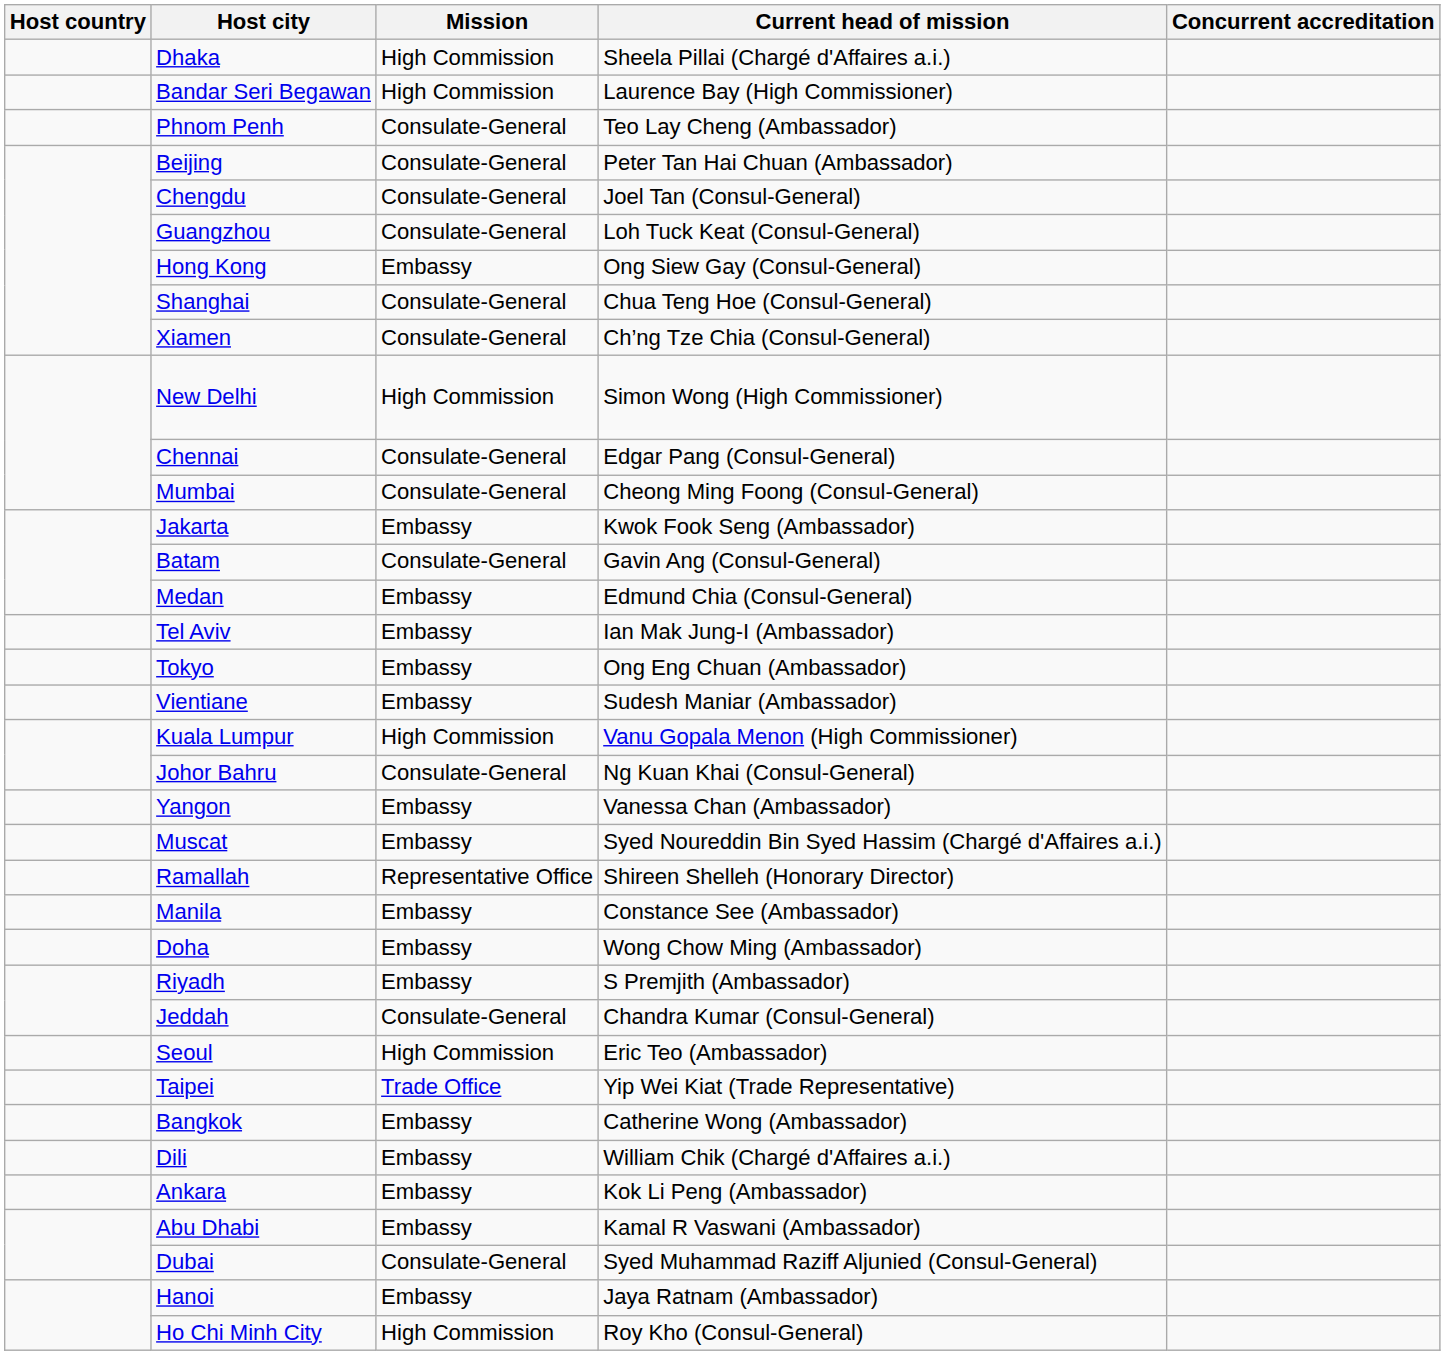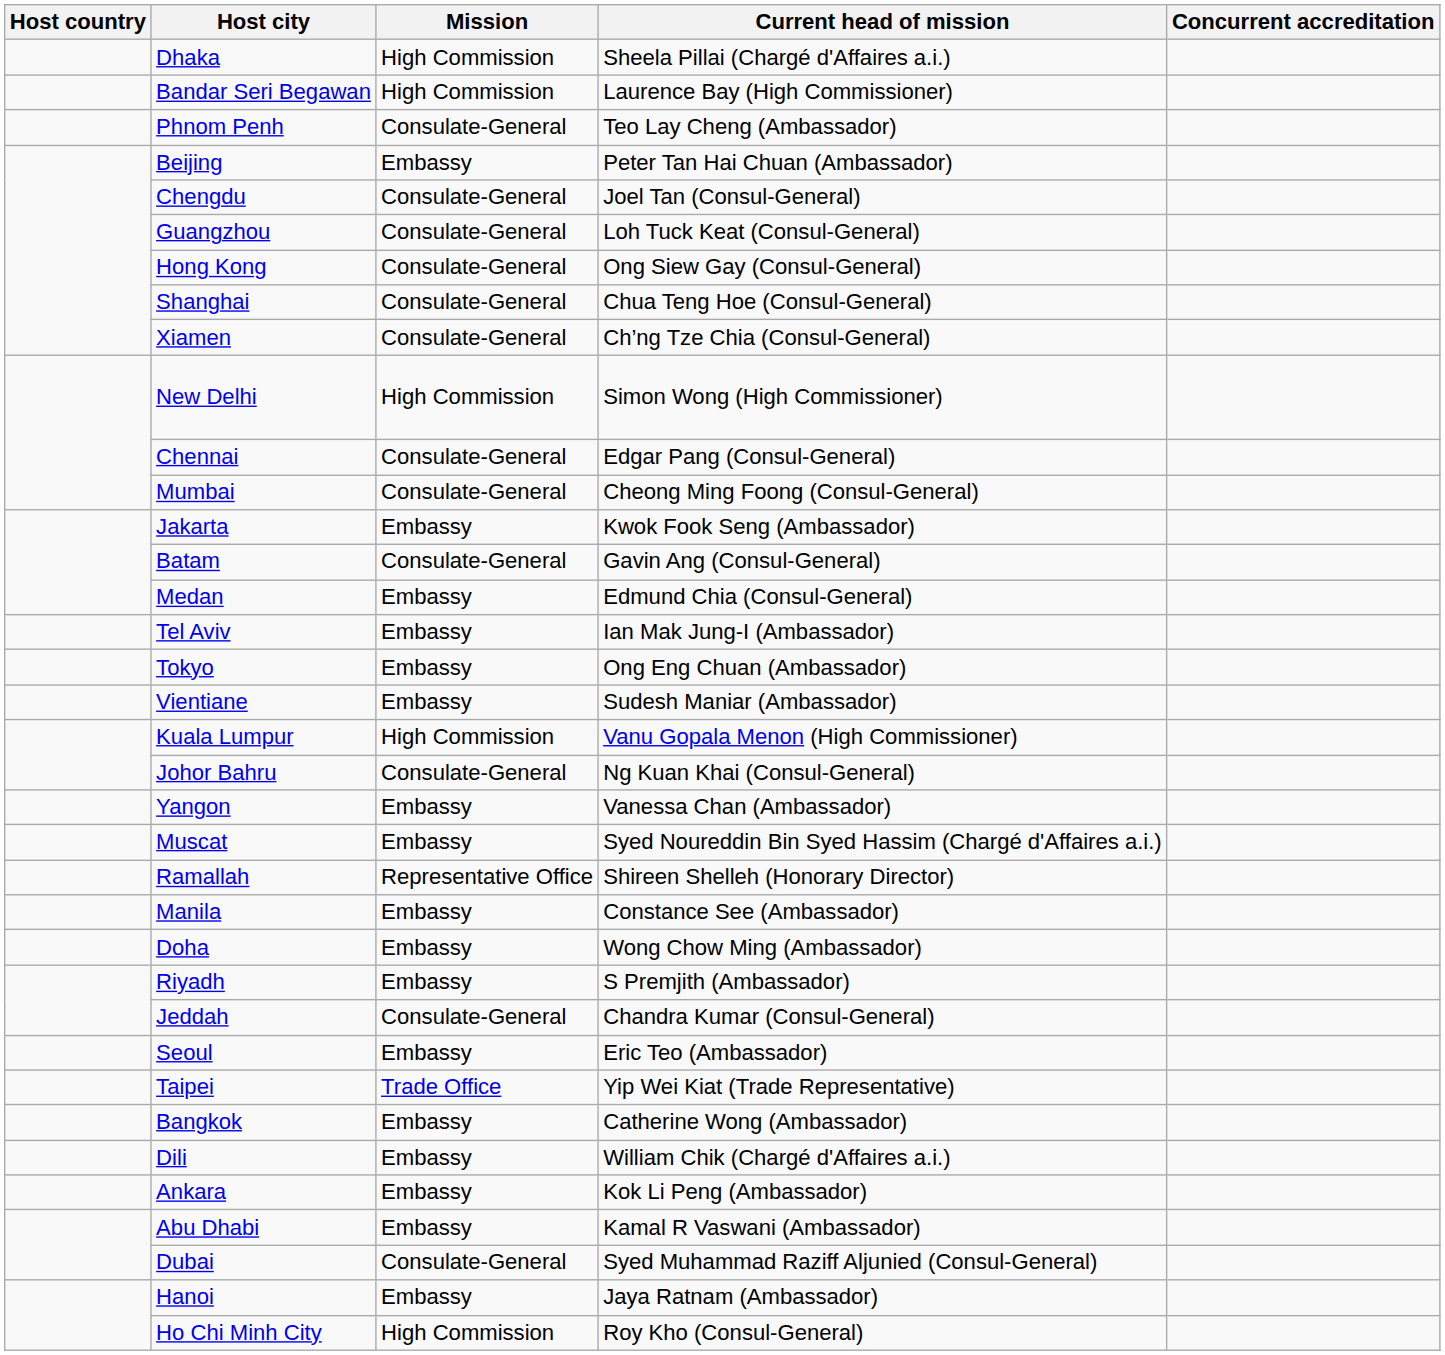Beijing | Mission: Consulate-General -> Embassy
Hong Kong | Mission: Embassy -> Consulate-General
Seoul | Mission: High Commission -> Embassy
